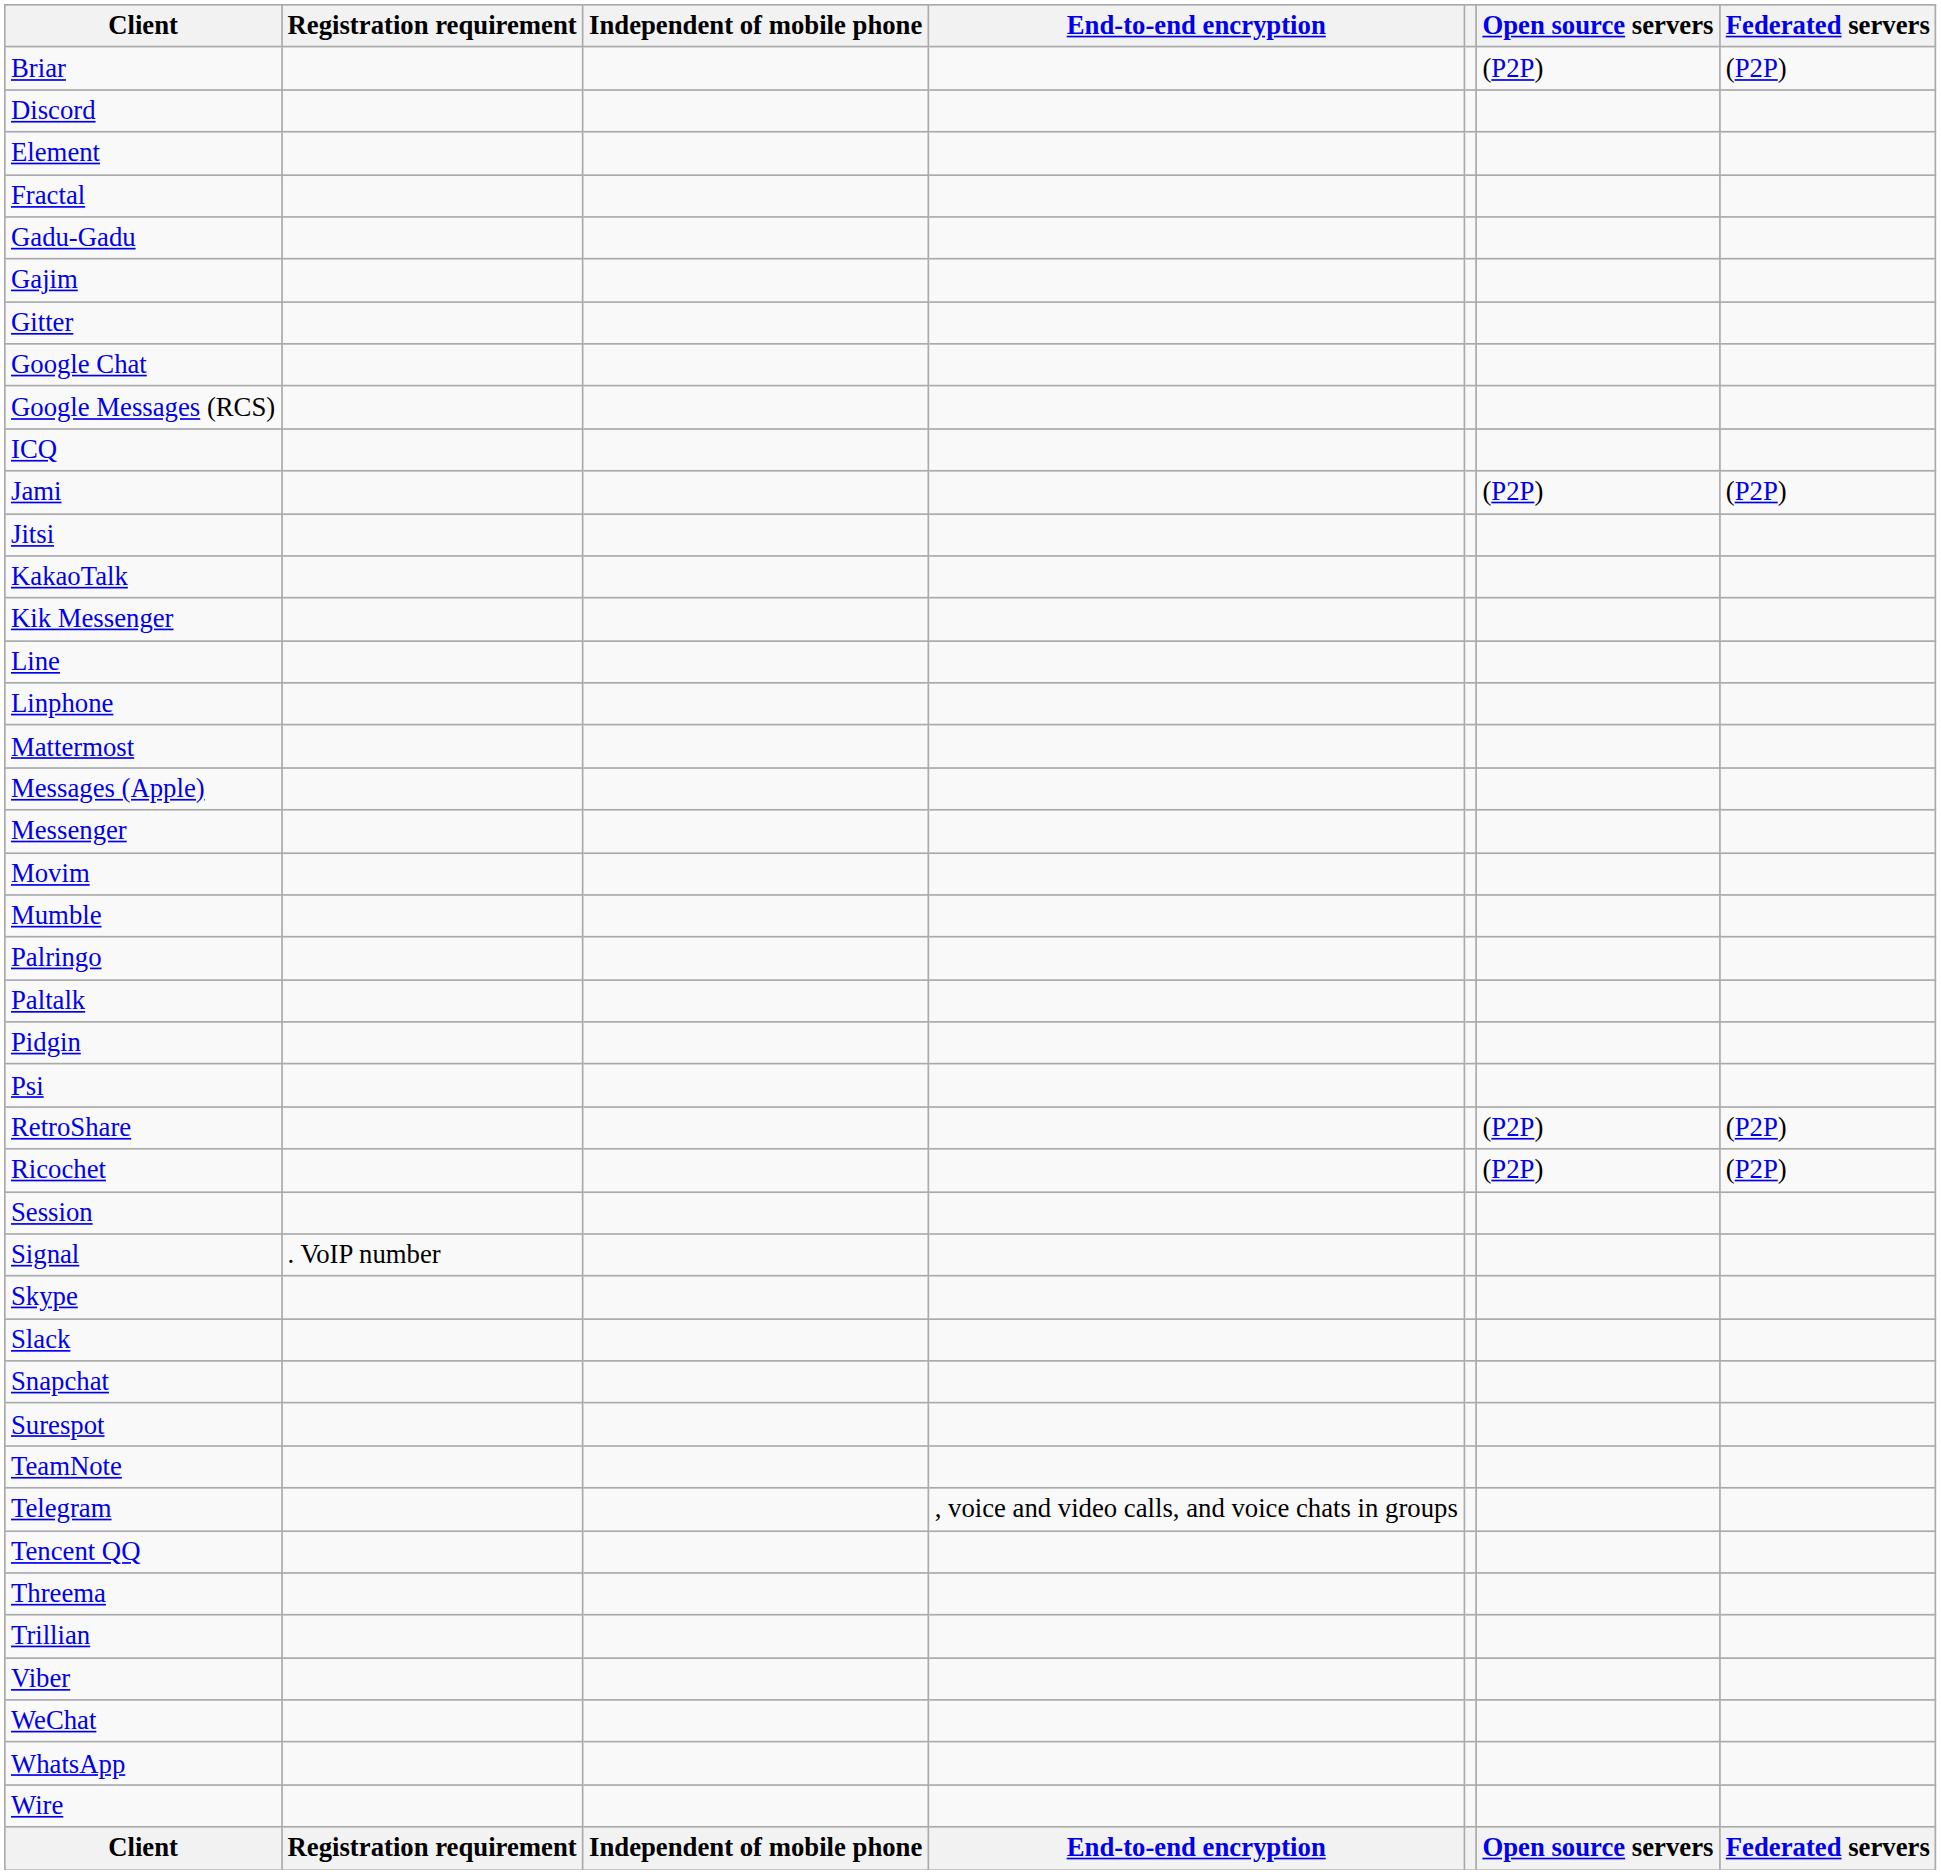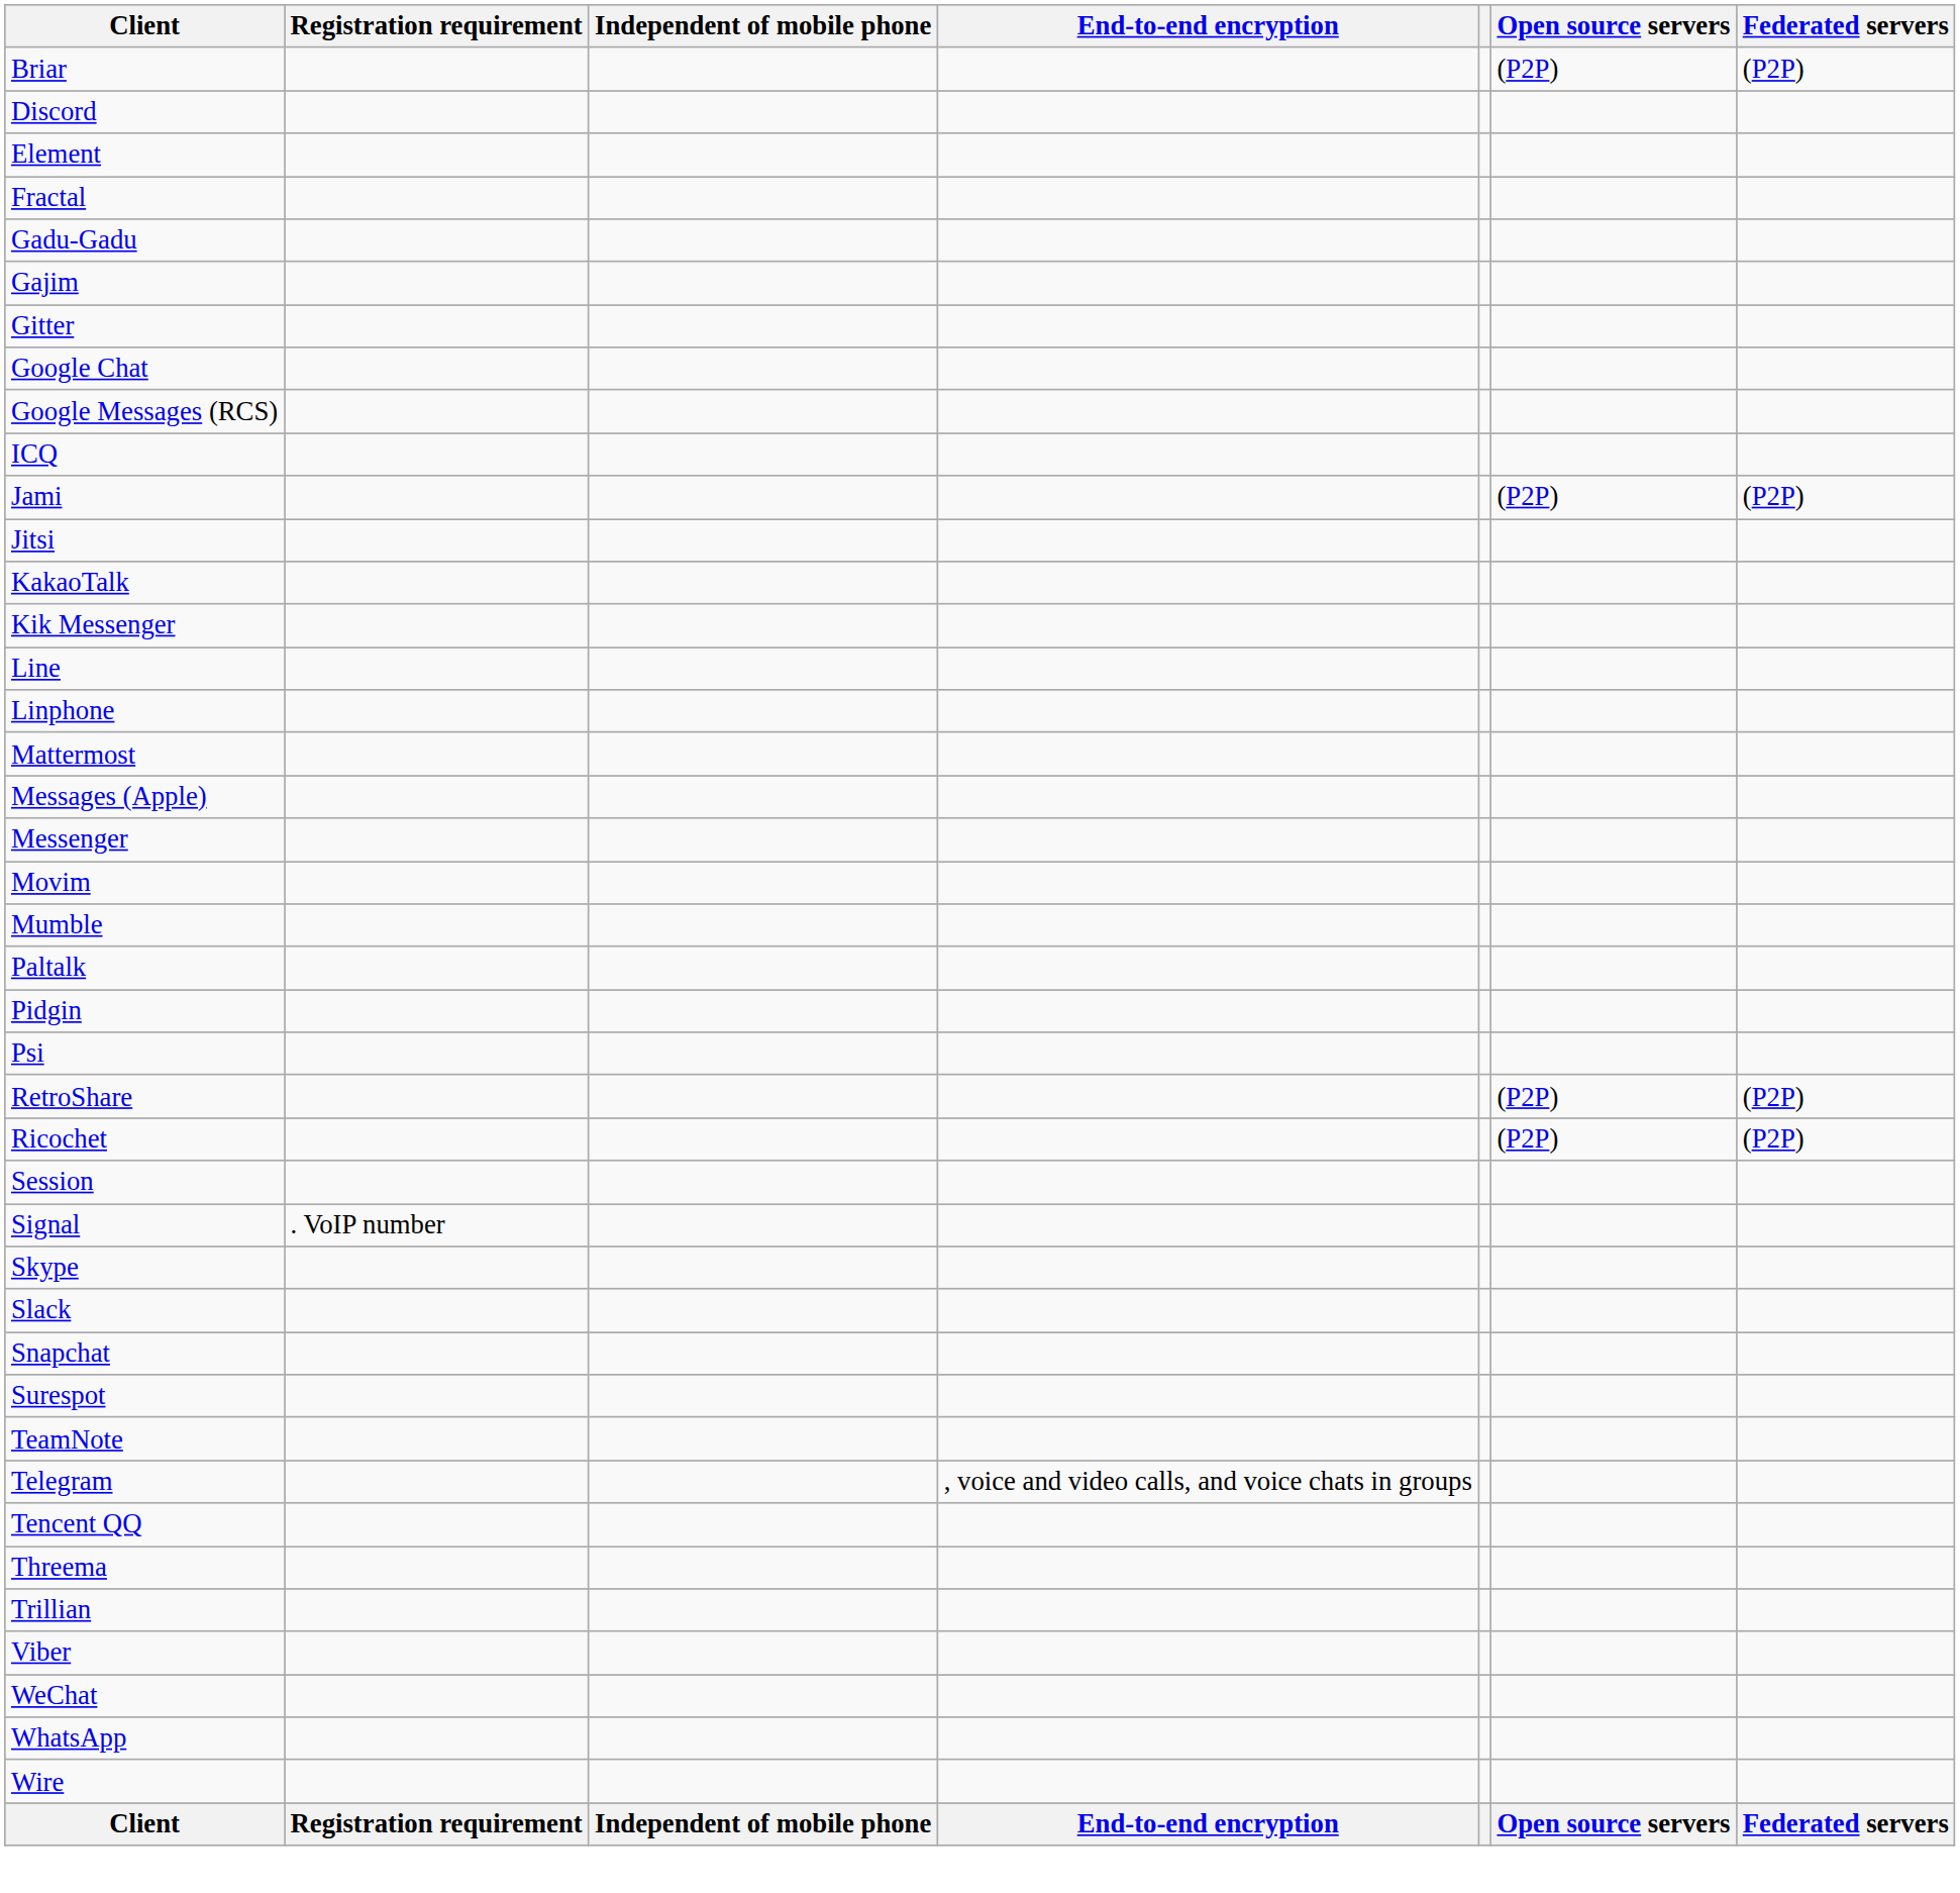- row: Palringo
